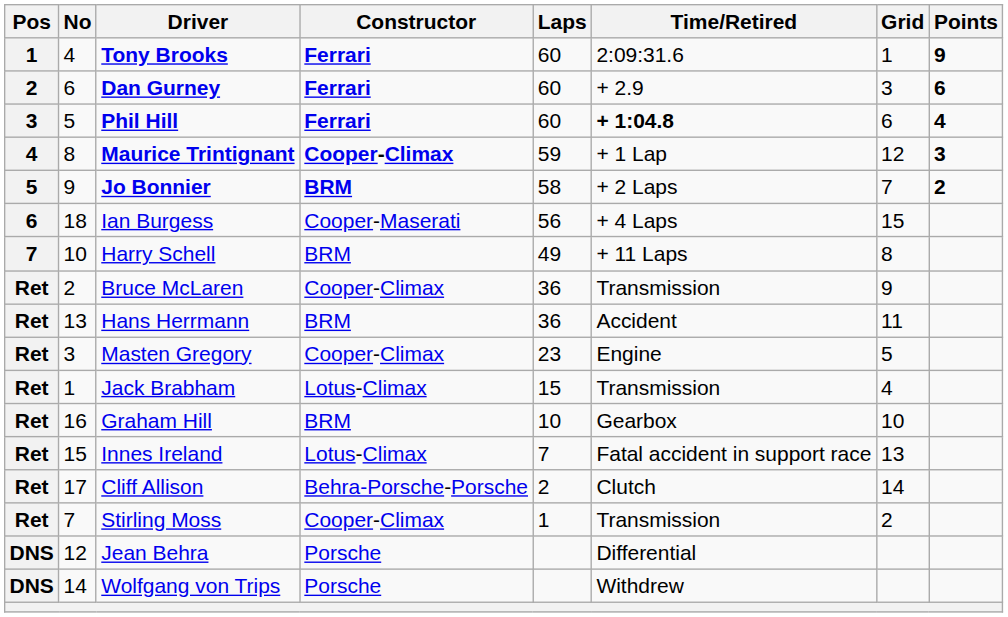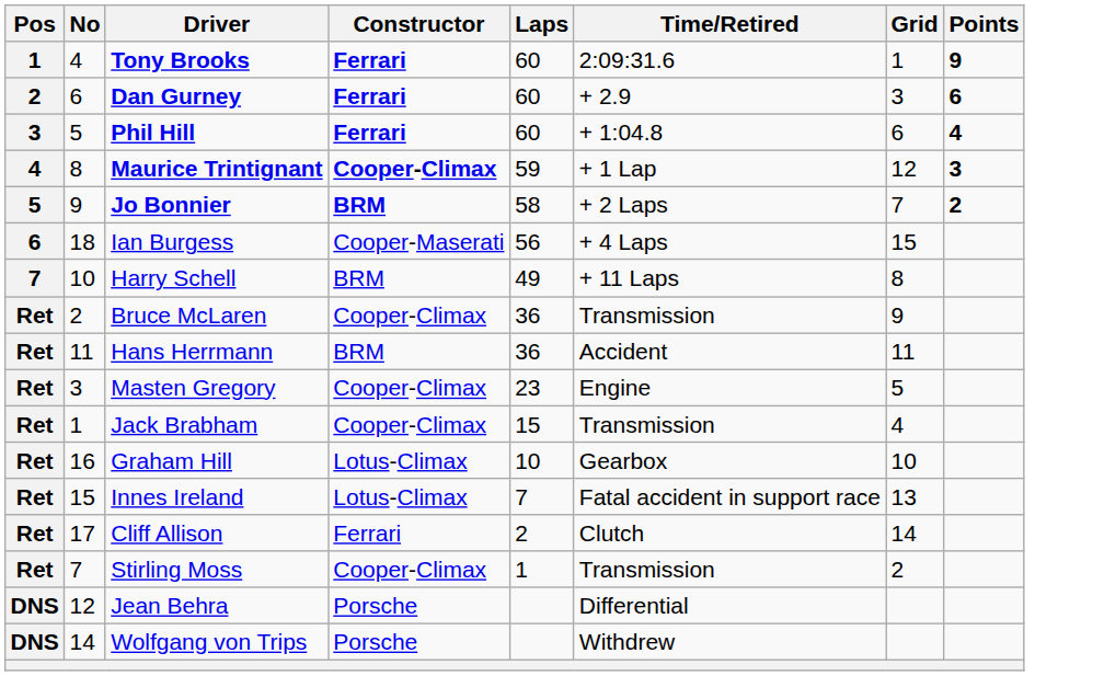Phil Hill | Time/Retired: bold -> normal
Hans Herrmann | No: 13 -> 11
Jack Brabham | Constructor: Lotus-Climax -> Cooper-Climax
Graham Hill | Constructor: BRM -> Lotus-Climax
Cliff Allison | Constructor: Behra-Porsche-Porsche -> Ferrari
